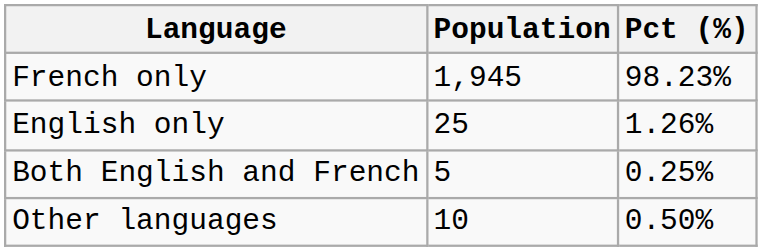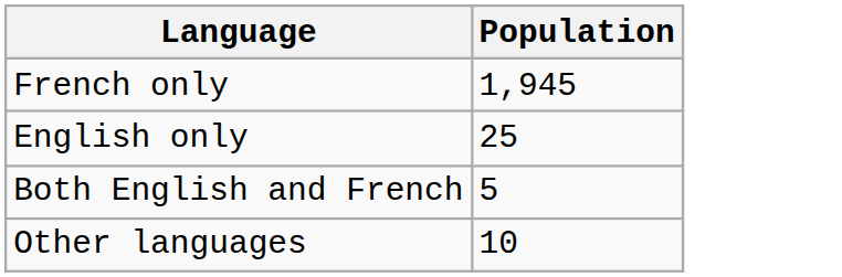- column: Pct (%) | 98.23% | 1.26% | 0.25% | 0.50%
